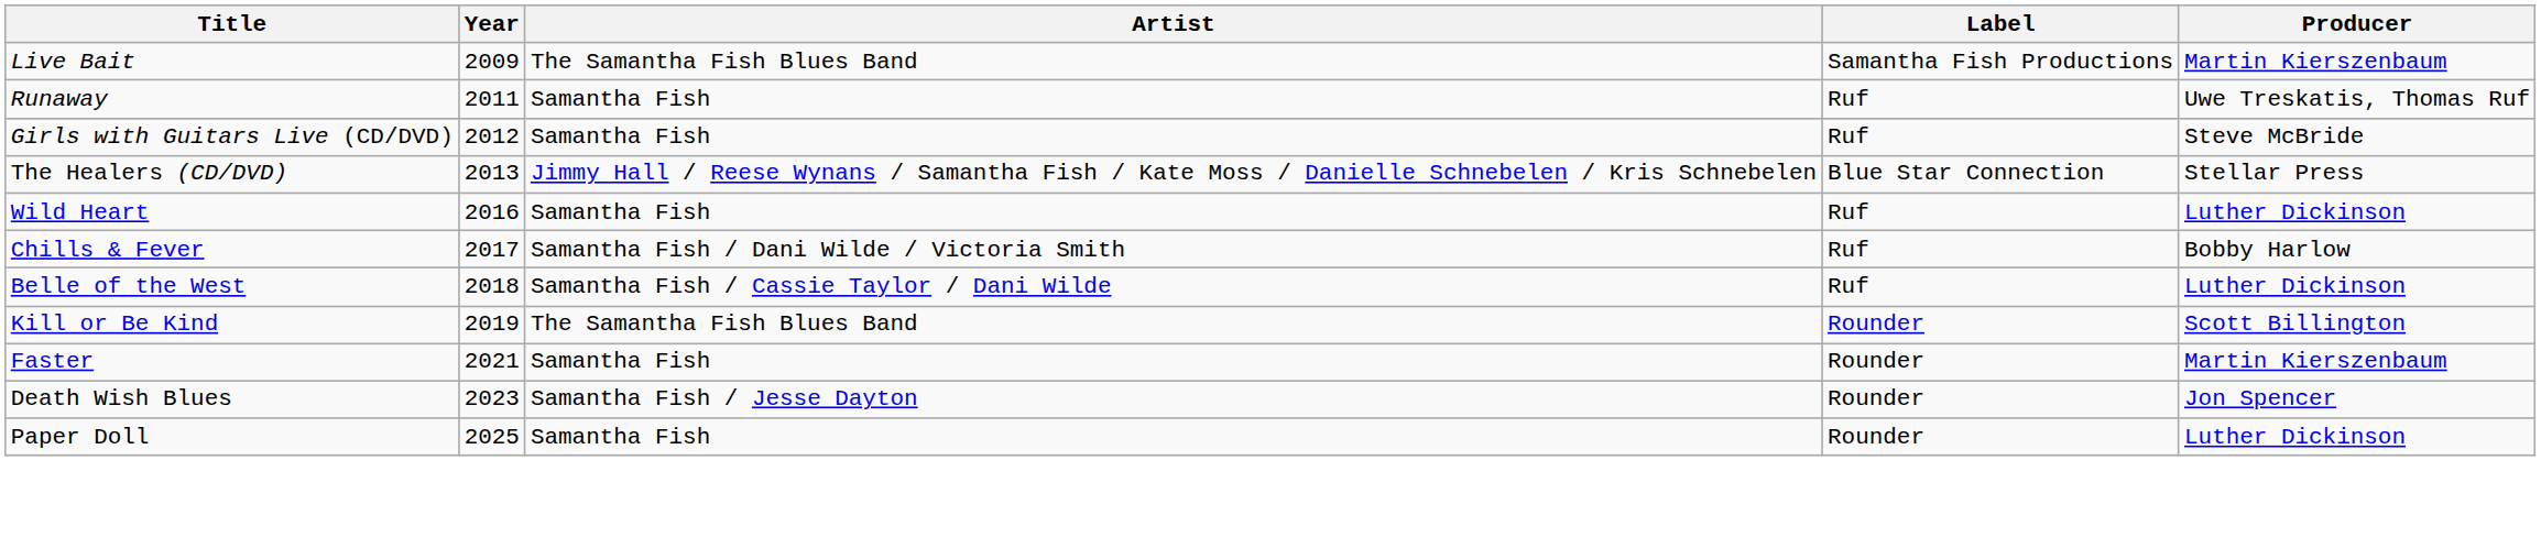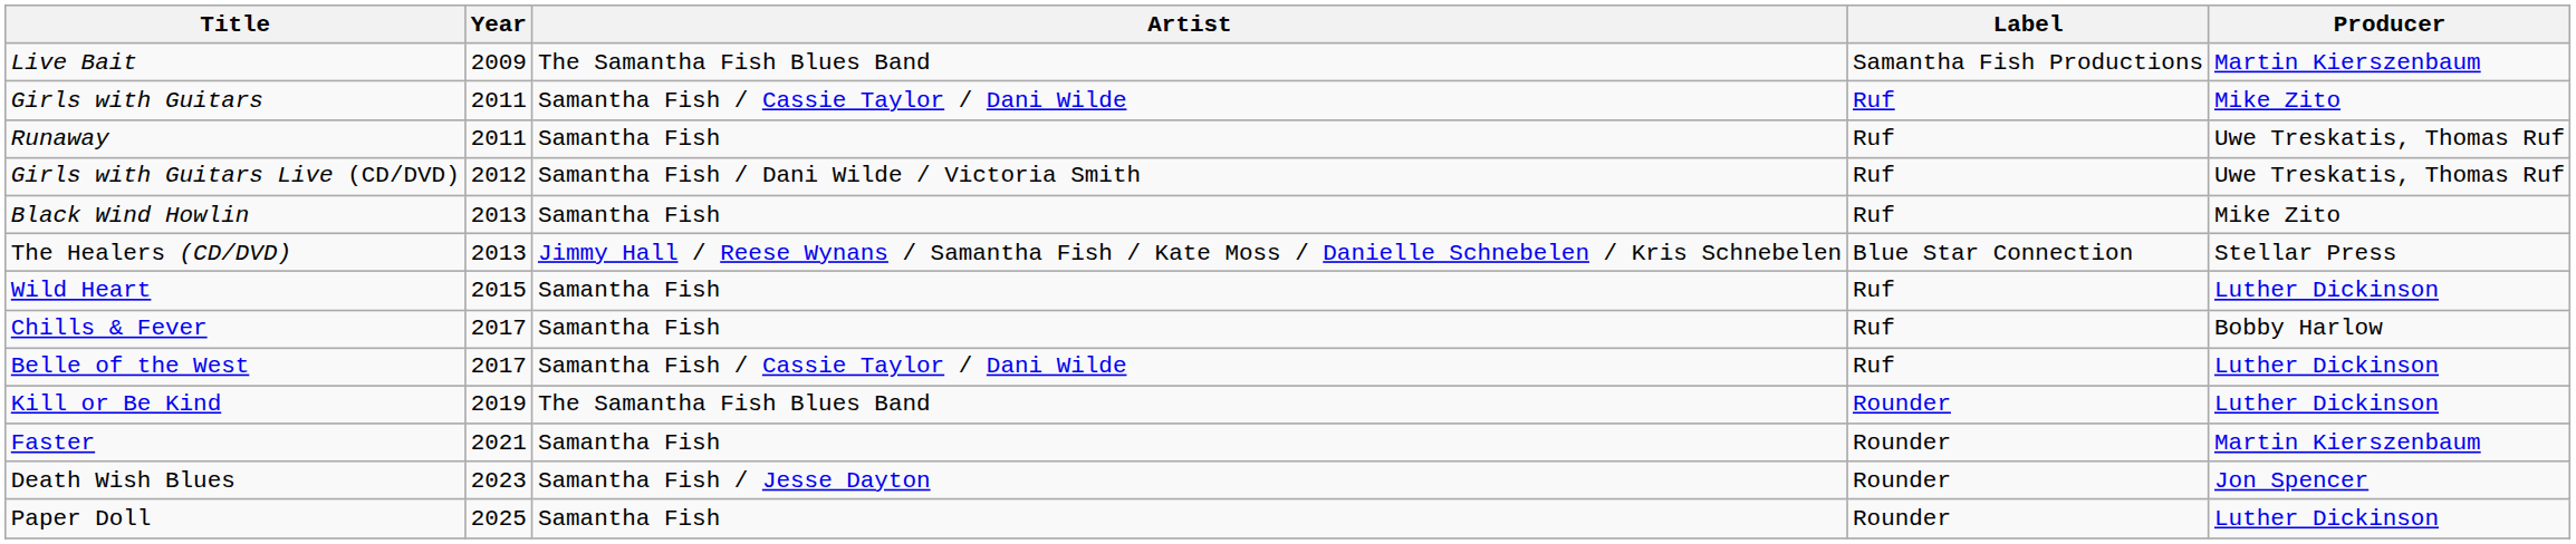+ row: Girls with Guitars | 2011 | Samantha Fish / Cassie Taylor / Dani Wilde | Ruf | Mike Zito
Girls with Guitars Live (CD/DVD) | Artist: Samantha Fish -> Samantha Fish / Dani Wilde / Victoria Smith
Girls with Guitars Live (CD/DVD) | Producer: Steve McBride -> Uwe Treskatis, Thomas Ruf
+ row: Black Wind Howlin | 2013 | Samantha Fish | Ruf | Mike Zito
Wild Heart | Year: 2016 -> 2015
Chills & Fever | Artist: Samantha Fish / Dani Wilde / Victoria Smith -> Samantha Fish
Belle of the West | Year: 2018 -> 2017
Kill or Be Kind | Producer: Scott Billington -> Luther Dickinson
